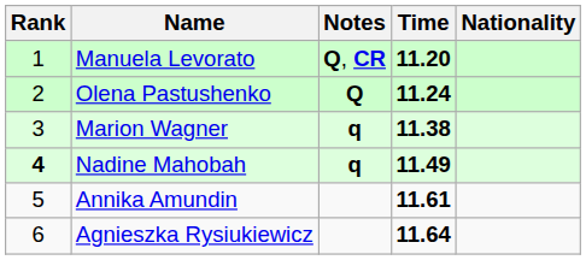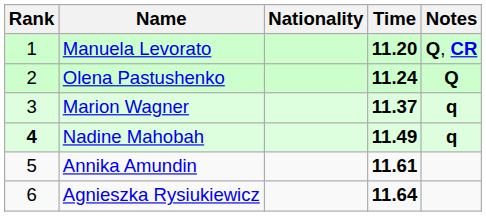columns swapped: Nationality <-> Notes
Marion Wagner | Time: 11.38 -> 11.37
